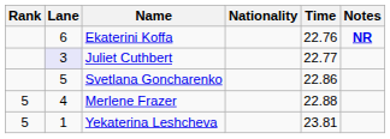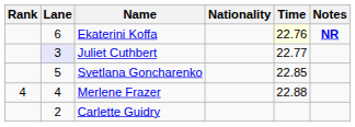Ekaterini Koffa | Time: no background -> lightyellow background
Svetlana Goncharenko | Time: 22.86 -> 22.85
Merlene Frazer | Rank: 5 -> 4
- row: 5 | 1 | Yekaterina Leshcheva | 23.81
+ row: 2 | Carlette Guidry
